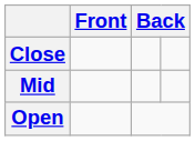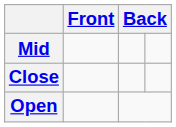rows swapped: Close <-> Mid
